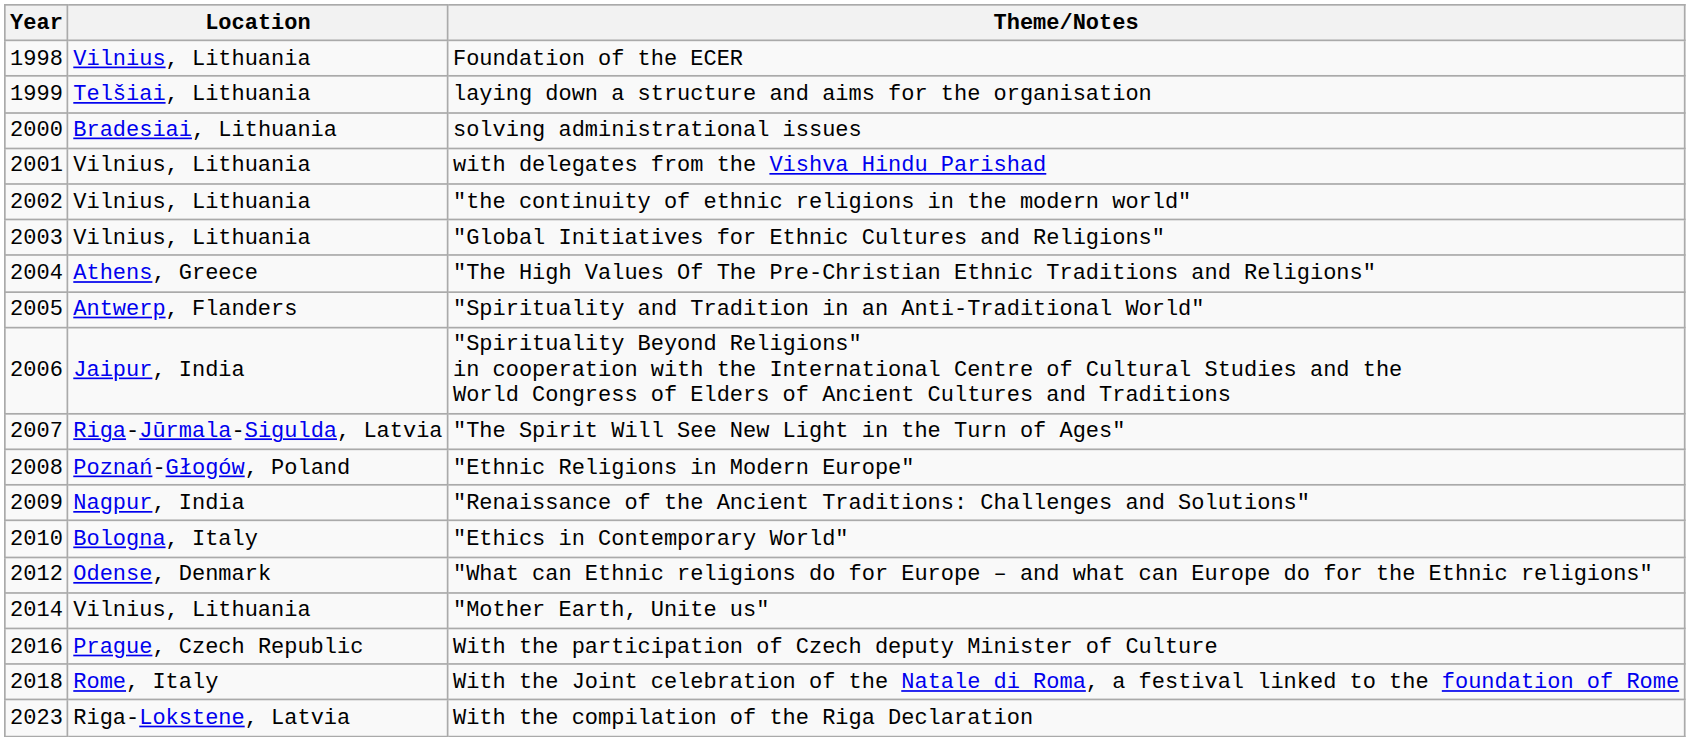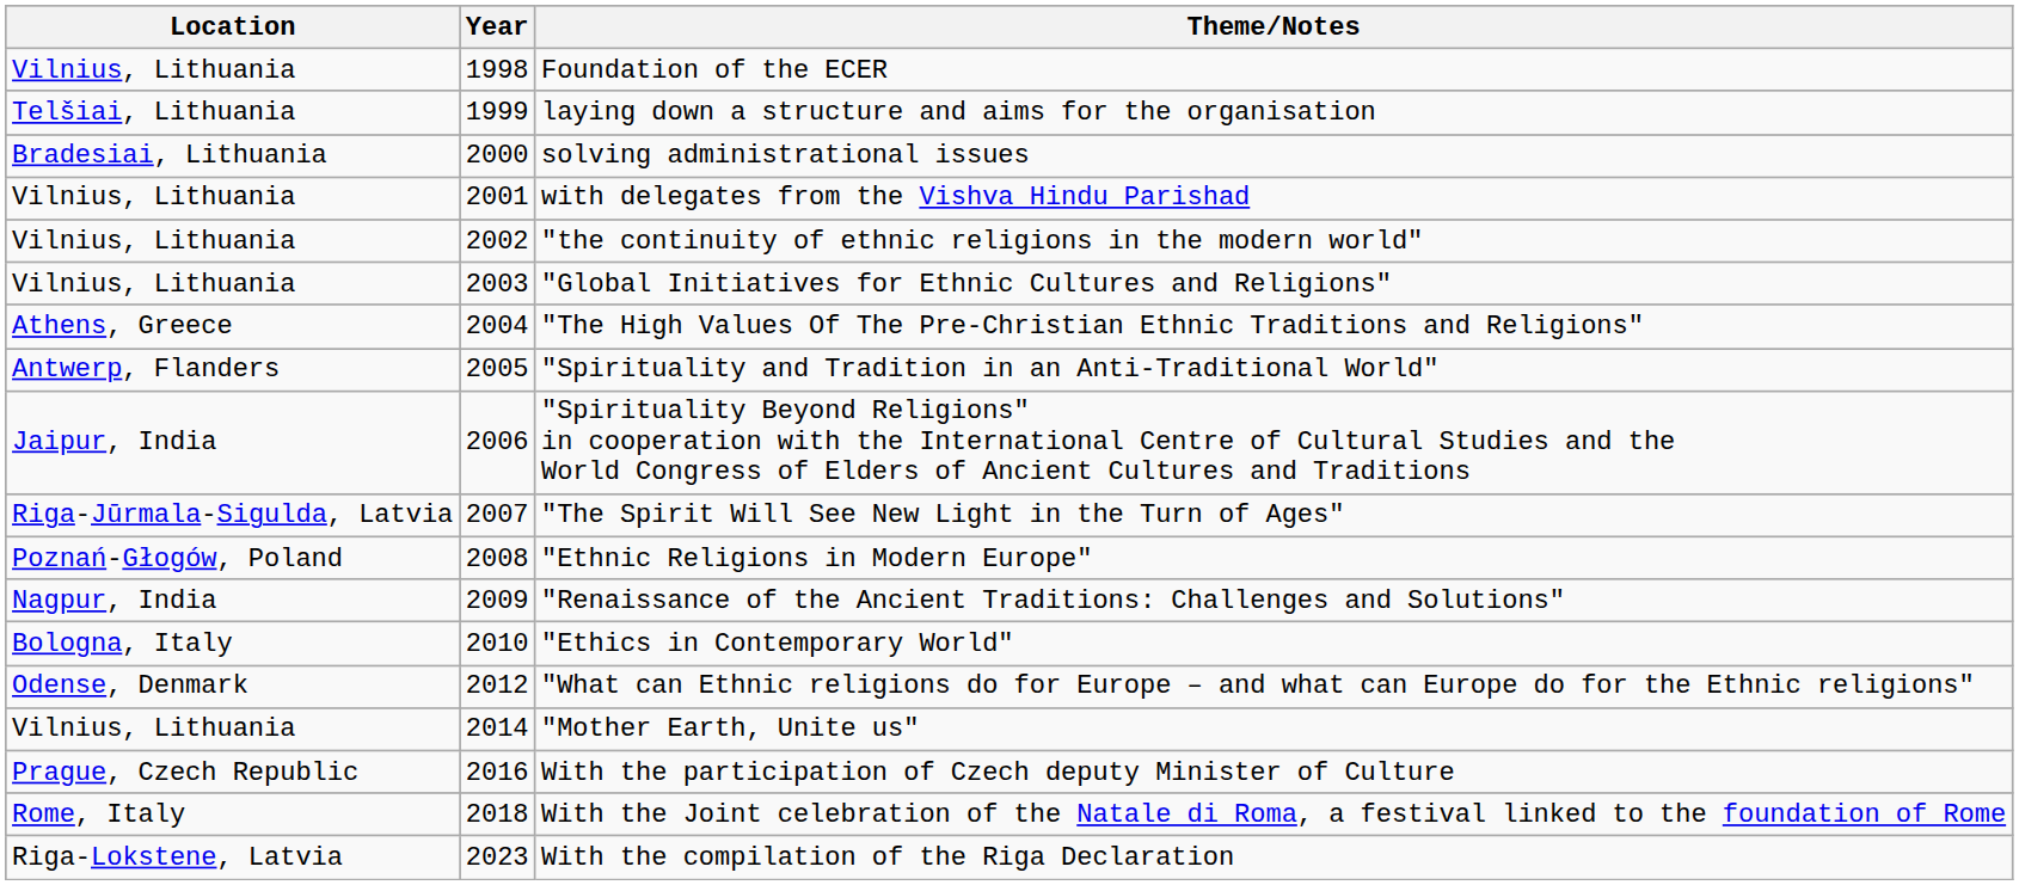columns swapped: Year <-> Location
